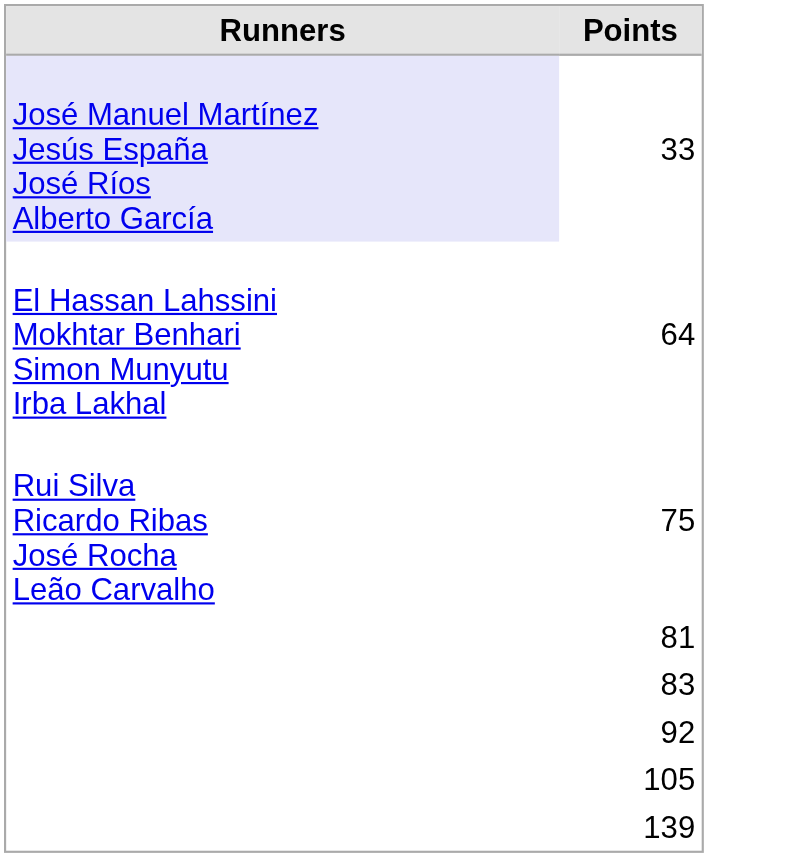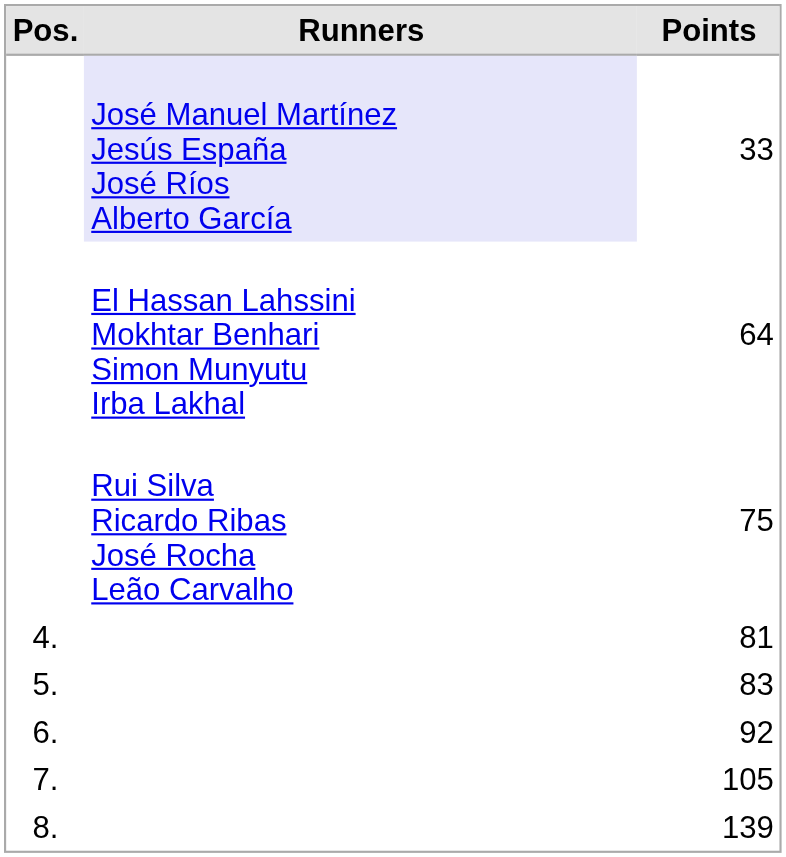+ column: Pos. | 4. | 5. | 6. | 7. | 8.
